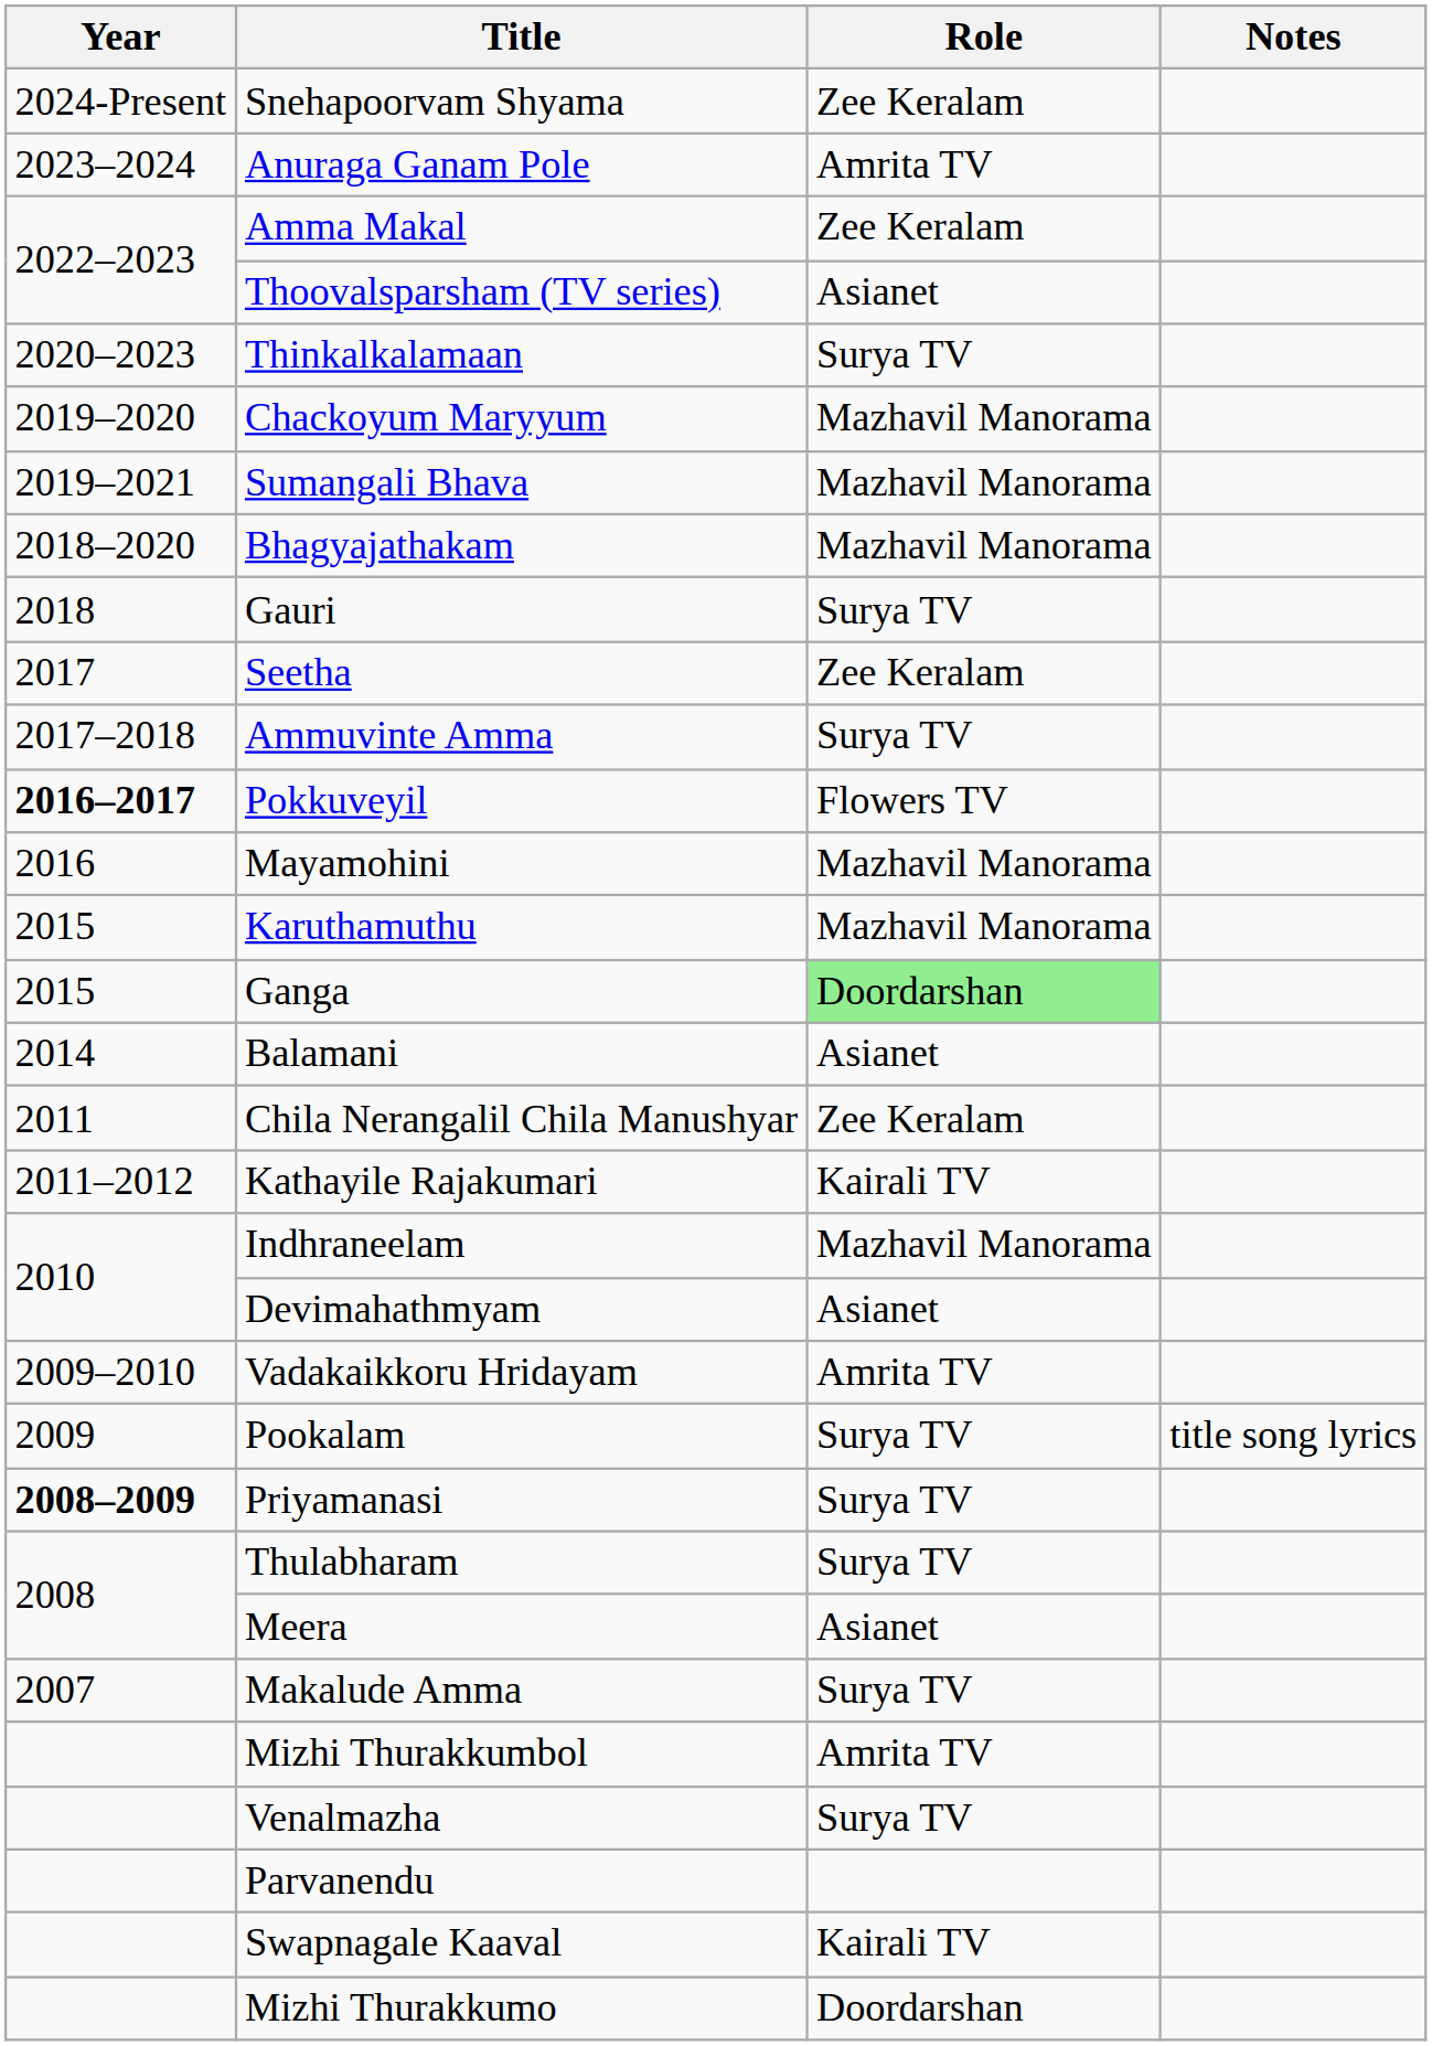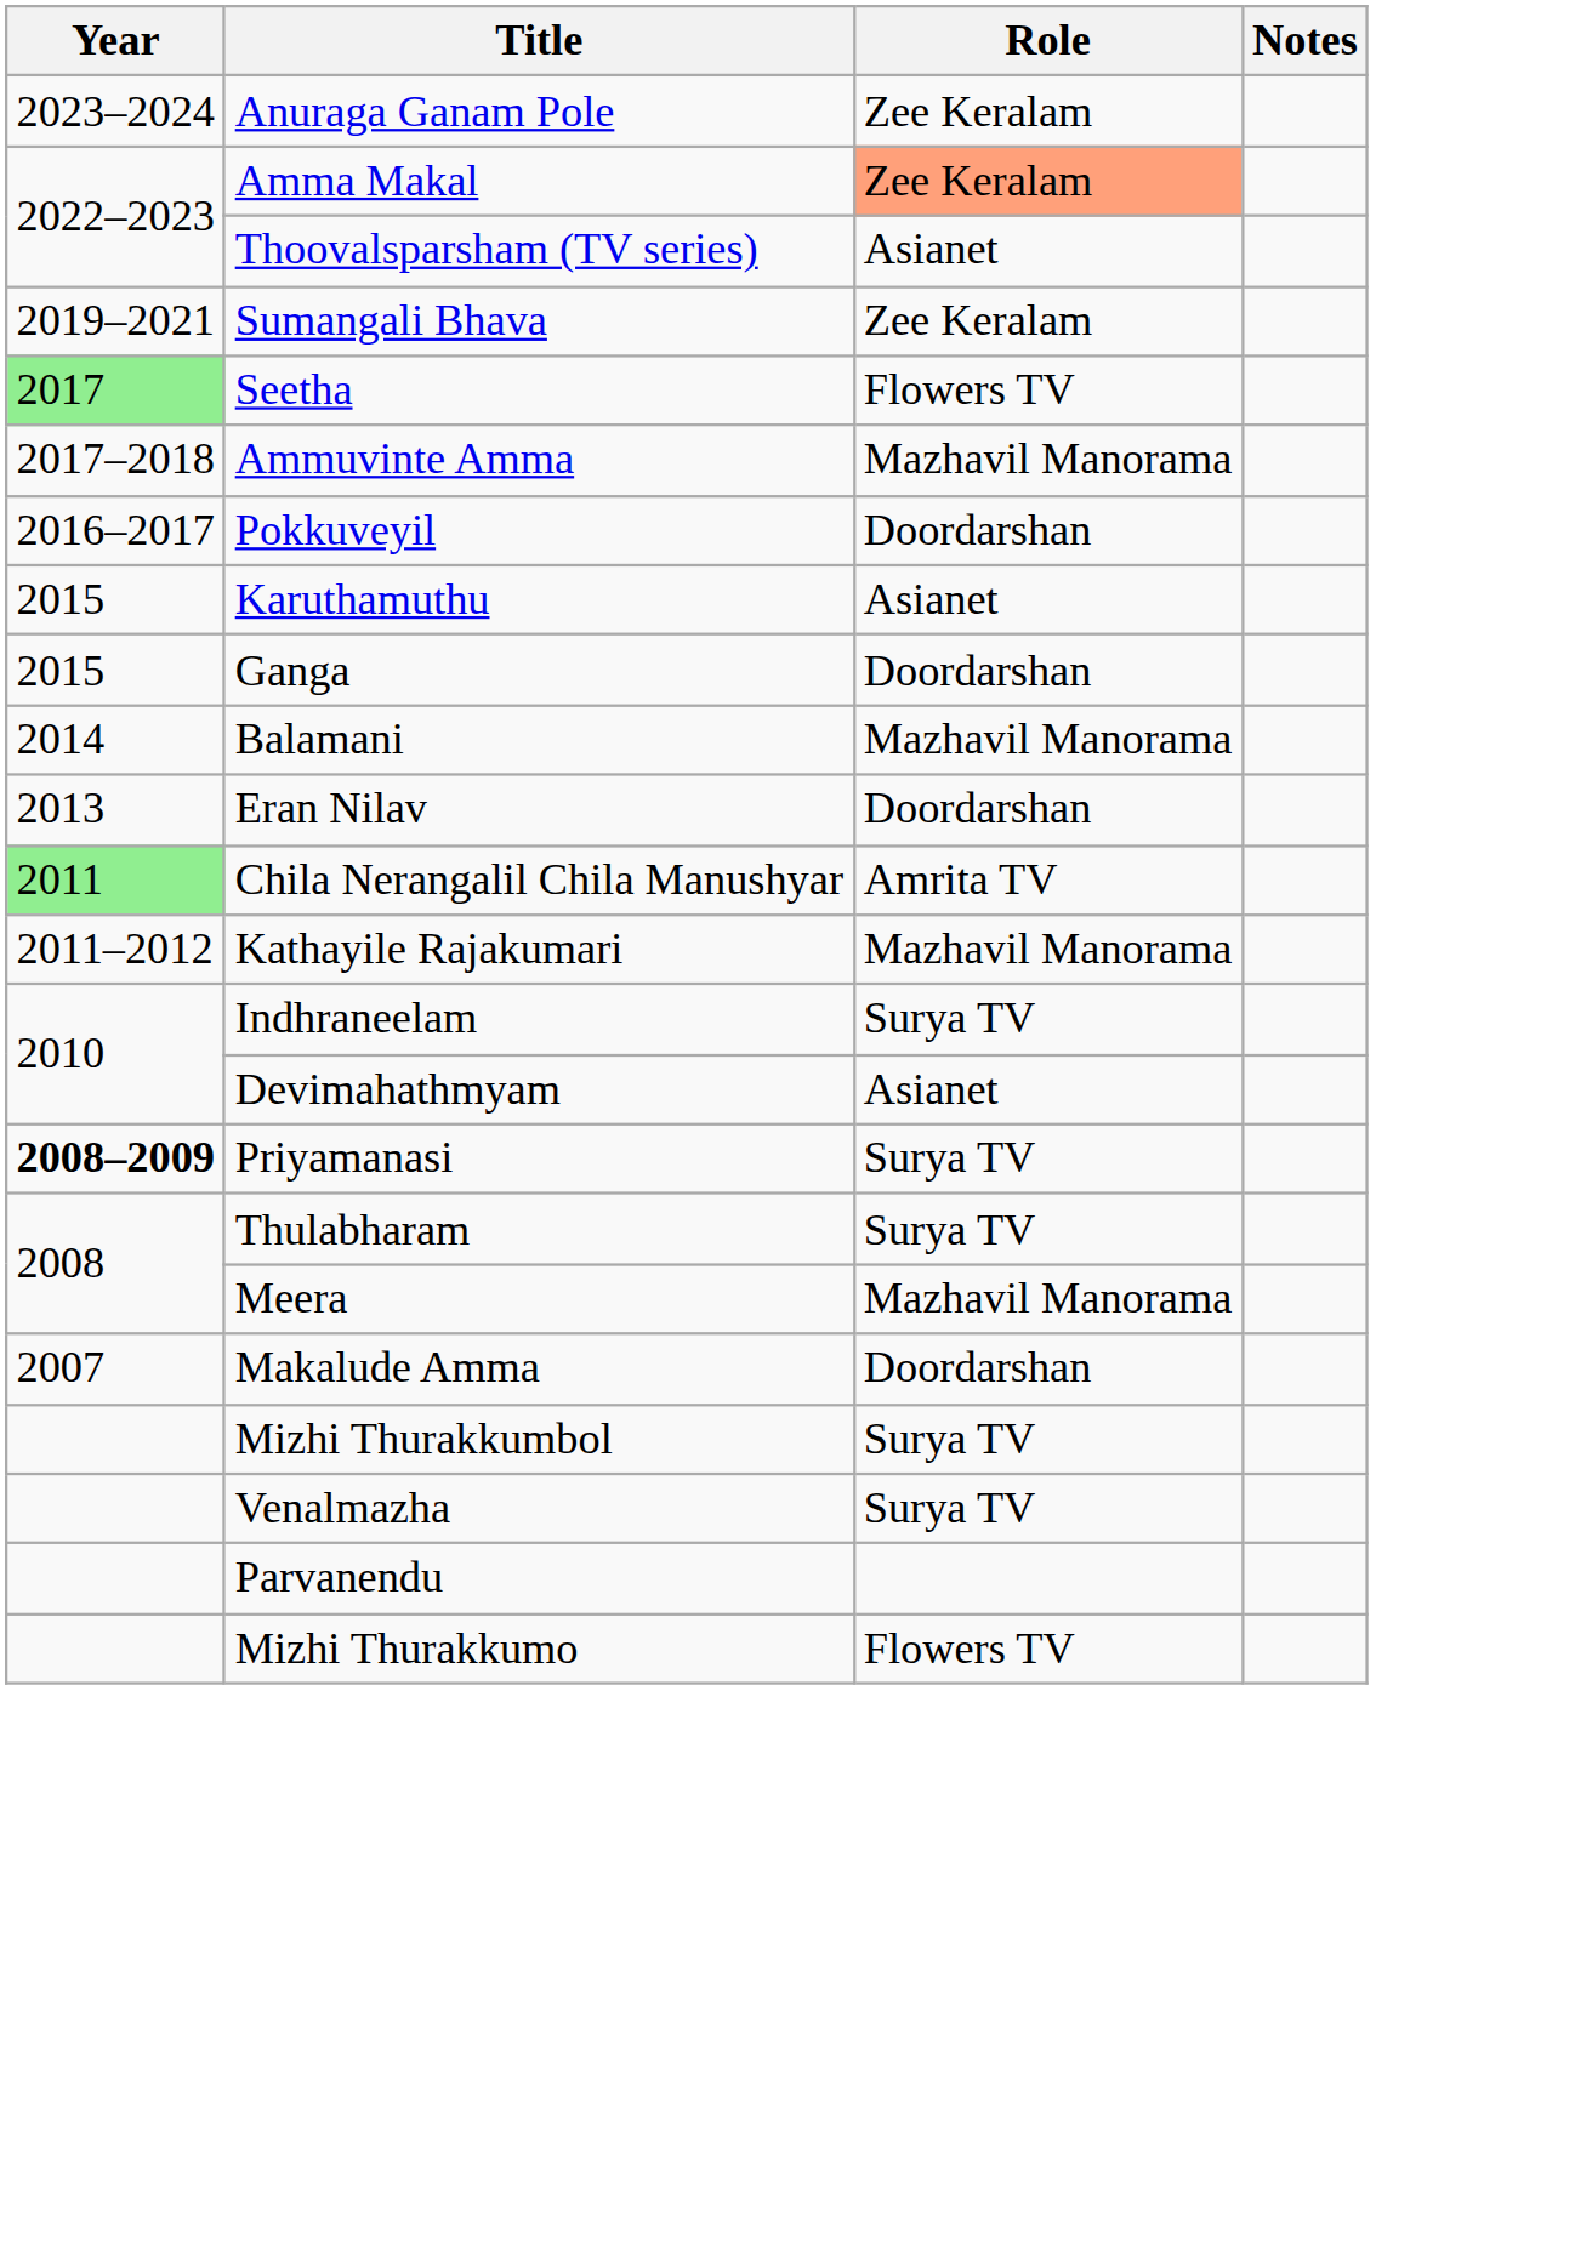- row: 2024-Present | Snehapoorvam Shyama | Zee Keralam
Anuraga Ganam Pole | Role: Amrita TV -> Zee Keralam
Amma Makal | Role: no background -> lightsalmon background
- row: 2020–2023 | Thinkalkalamaan | Surya TV
- row: 2019–2020 | Chackoyum Maryyum | Mazhavil Manorama
Sumangali Bhava | Role: Mazhavil Manorama -> Zee Keralam
- row: 2018–2020 | Bhagyajathakam | Mazhavil Manorama
- row: 2018 | Gauri | Surya TV
Seetha | Year: no background -> lightgreen background
Seetha | Role: Zee Keralam -> Flowers TV
Ammuvinte Amma | Role: Surya TV -> Mazhavil Manorama
Pokkuveyil | Year: bold -> normal
Pokkuveyil | Role: Flowers TV -> Doordarshan
- row: 2016 | Mayamohini | Mazhavil Manorama
Karuthamuthu | Role: Mazhavil Manorama -> Asianet
Ganga | Role: lightgreen background -> no background
Balamani | Role: Asianet -> Mazhavil Manorama
+ row: 2013 | Eran Nilav | Doordarshan
Chila Nerangalil Chila Manushyar | Year: no background -> lightgreen background
Chila Nerangalil Chila Manushyar | Role: Zee Keralam -> Amrita TV
Kathayile Rajakumari | Role: Kairali TV -> Mazhavil Manorama
Indhraneelam | Role: Mazhavil Manorama -> Surya TV
- row: 2009–2010 | Vadakaikkoru Hridayam | Amrita TV
- row: 2009 | Pookalam | Surya TV | title song lyrics
Meera | Role: Asianet -> Mazhavil Manorama
Makalude Amma | Role: Surya TV -> Doordarshan
Mizhi Thurakkumbol | Role: Amrita TV -> Surya TV
- row: Swapnagale Kaaval | Kairali TV
Mizhi Thurakkumo | Role: Doordarshan -> Flowers TV
